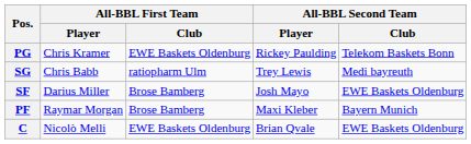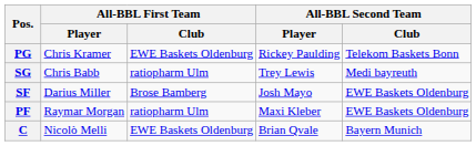PF | All-BBL First Team / Club: Brose Bamberg -> ratiopharm Ulm
PF | All-BBL Second Team / Club: Bayern Munich -> EWE Baskets Oldenburg
C | All-BBL Second Team / Club: EWE Baskets Oldenburg -> Bayern Munich
